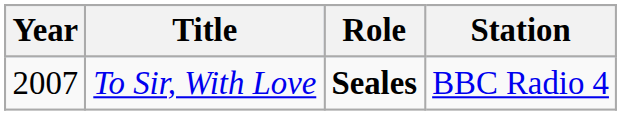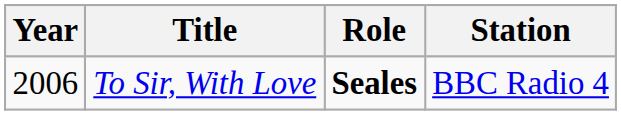To Sir, With Love | Year: 2007 -> 2006
